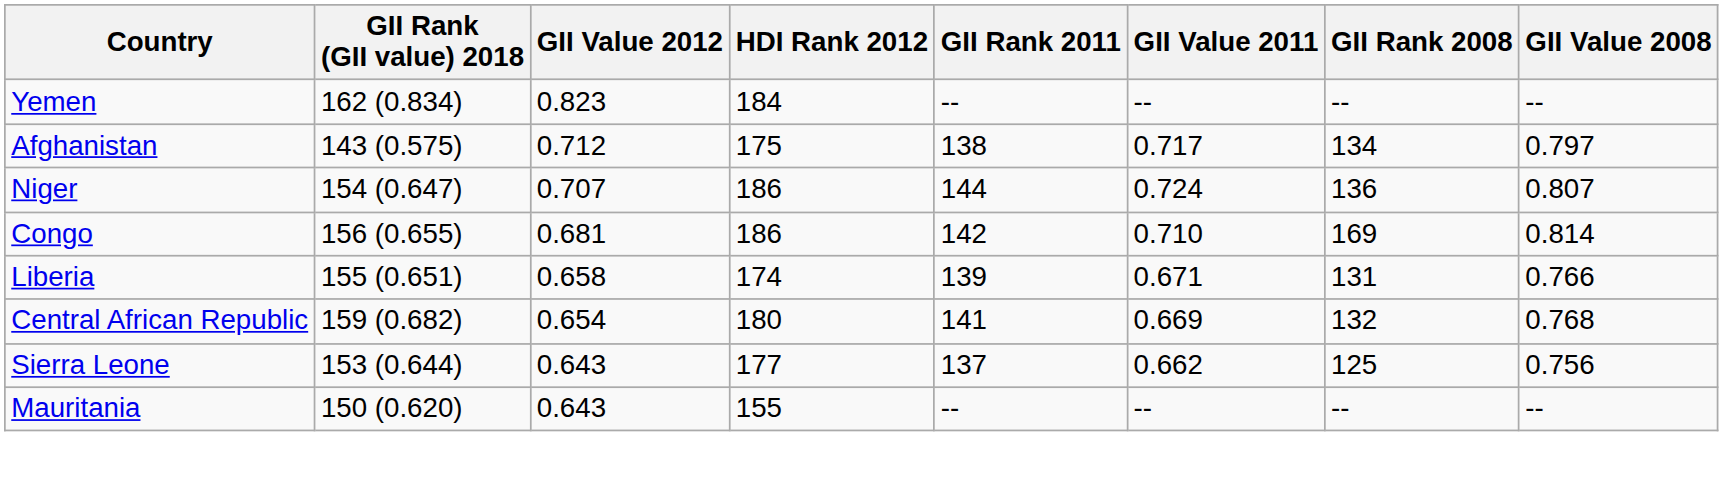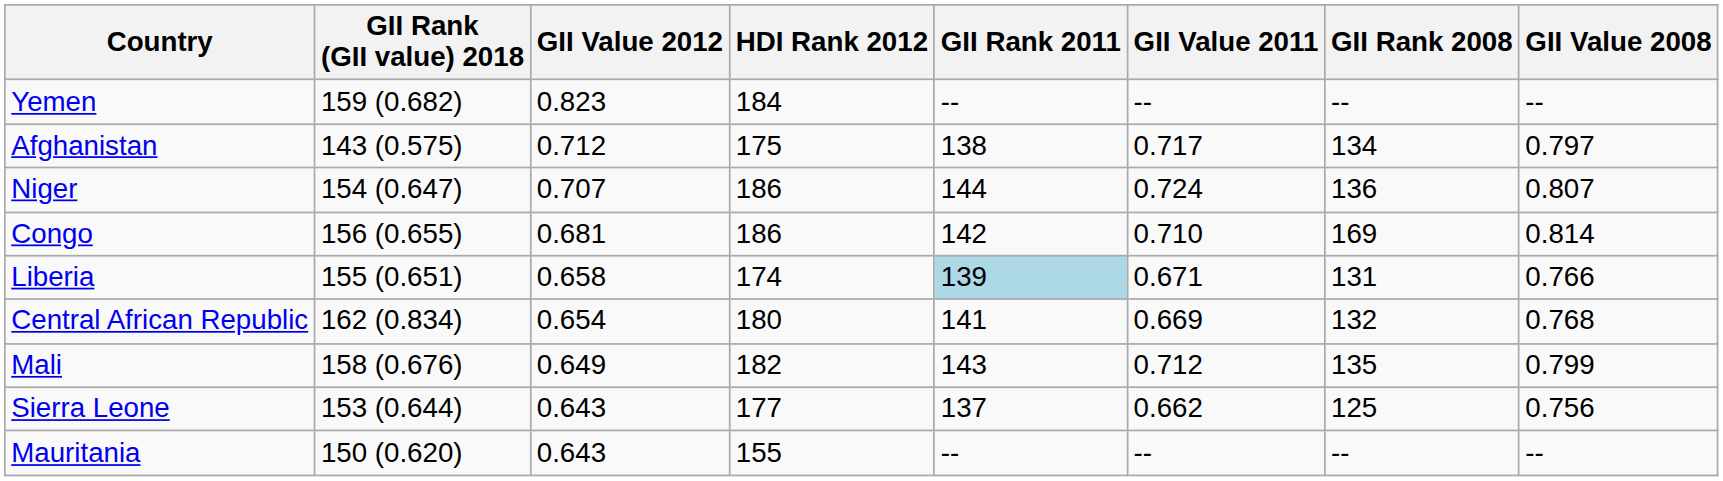Yemen | GII Rank (GII value) 2018: 162 (0.834) -> 159 (0.682)
Liberia | GII Rank 2011: no background -> lightblue background
Central African Republic | GII Rank (GII value) 2018: 159 (0.682) -> 162 (0.834)
+ row: Mali | 158 (0.676) | 0.649 | 182 | 143 | 0.712 | 135 | 0.799
